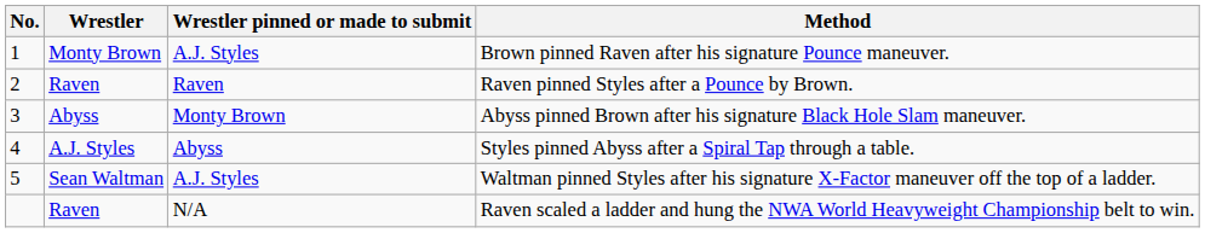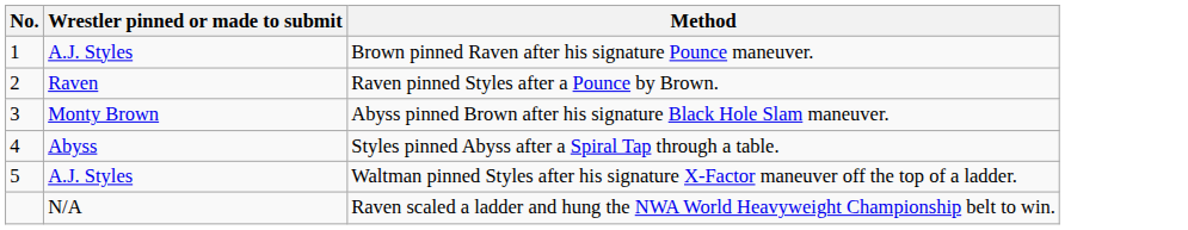- column: Wrestler | Monty Brown | Raven | Abyss | A.J. Styles | Sean Waltman | Raven
